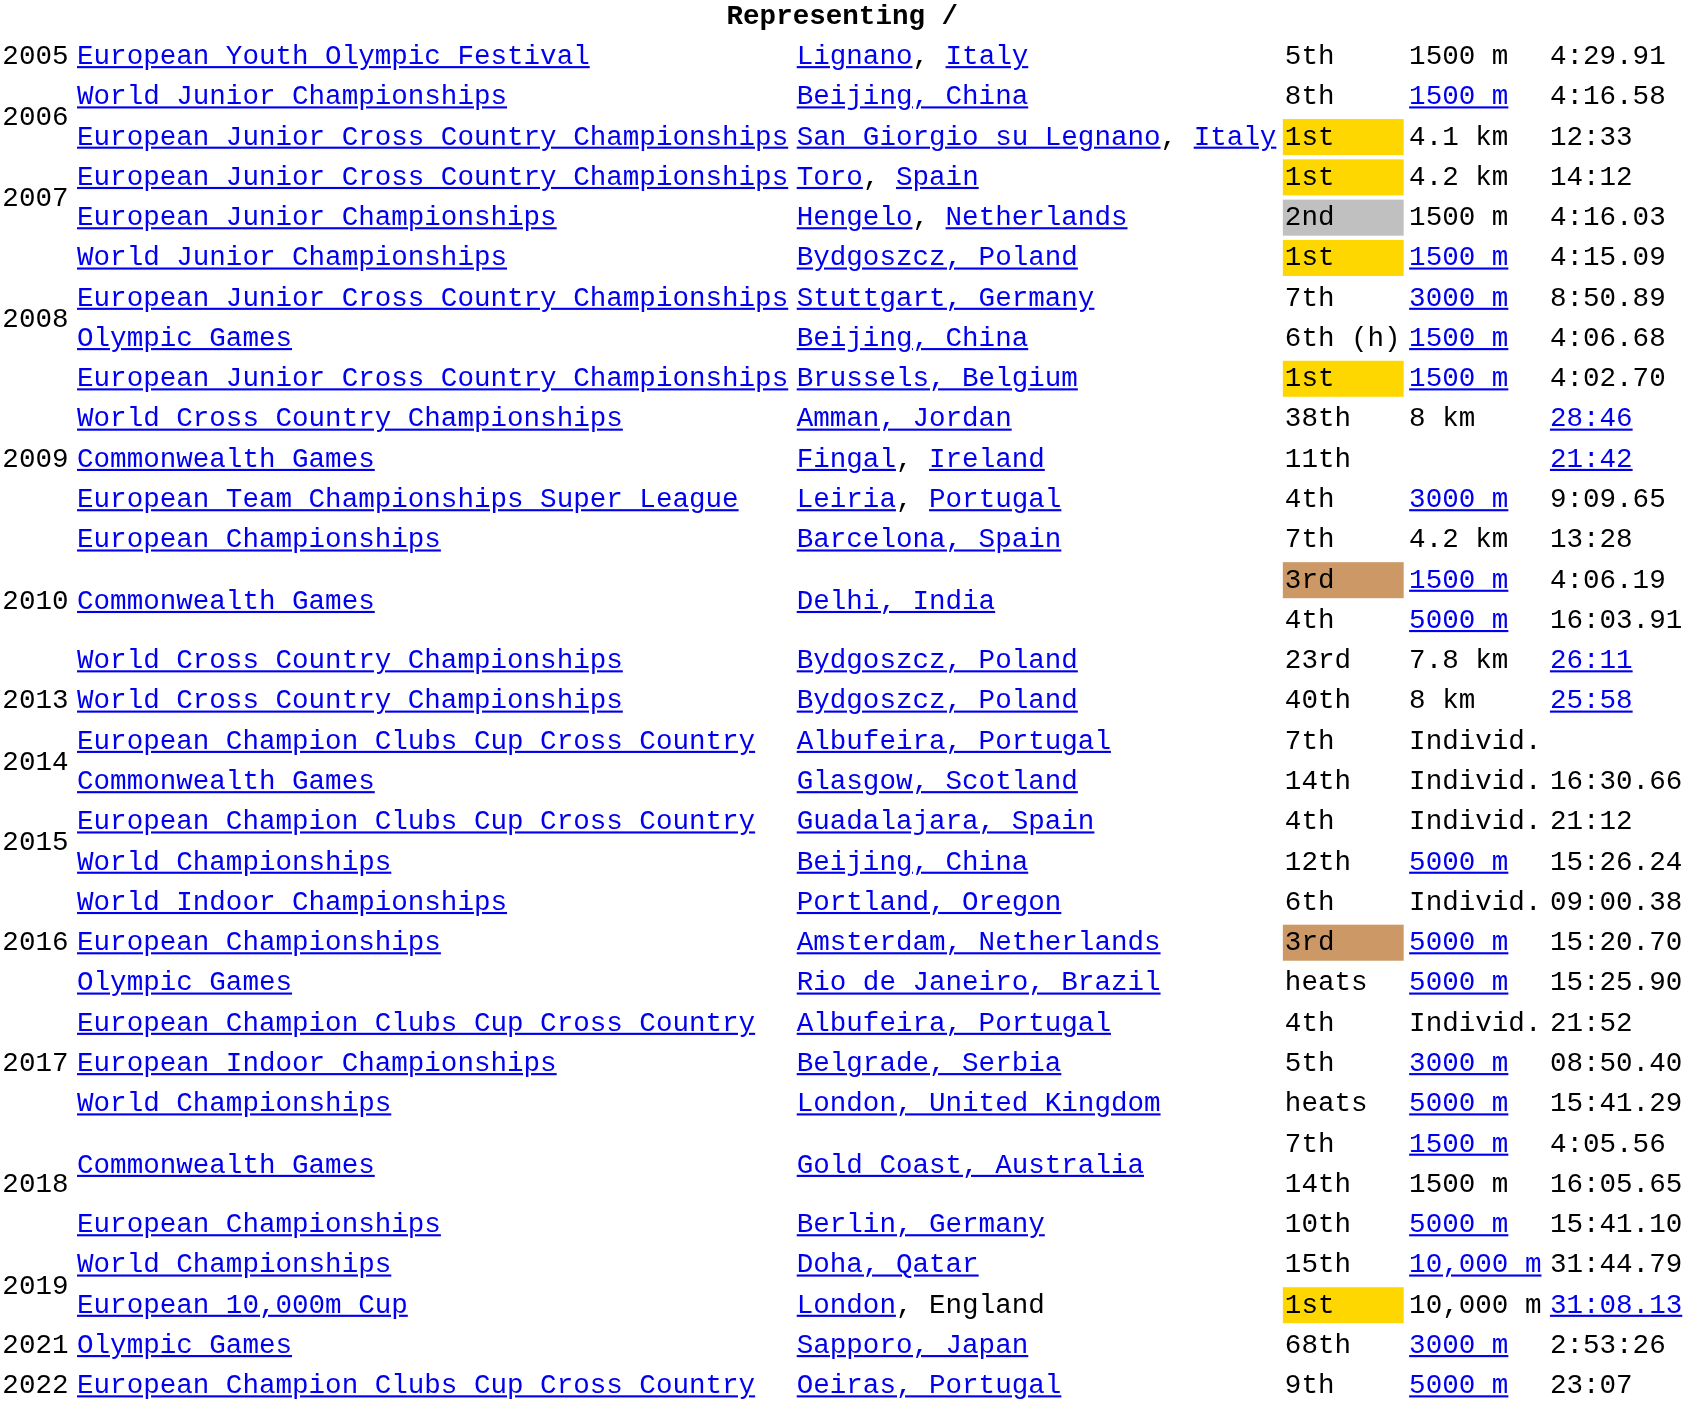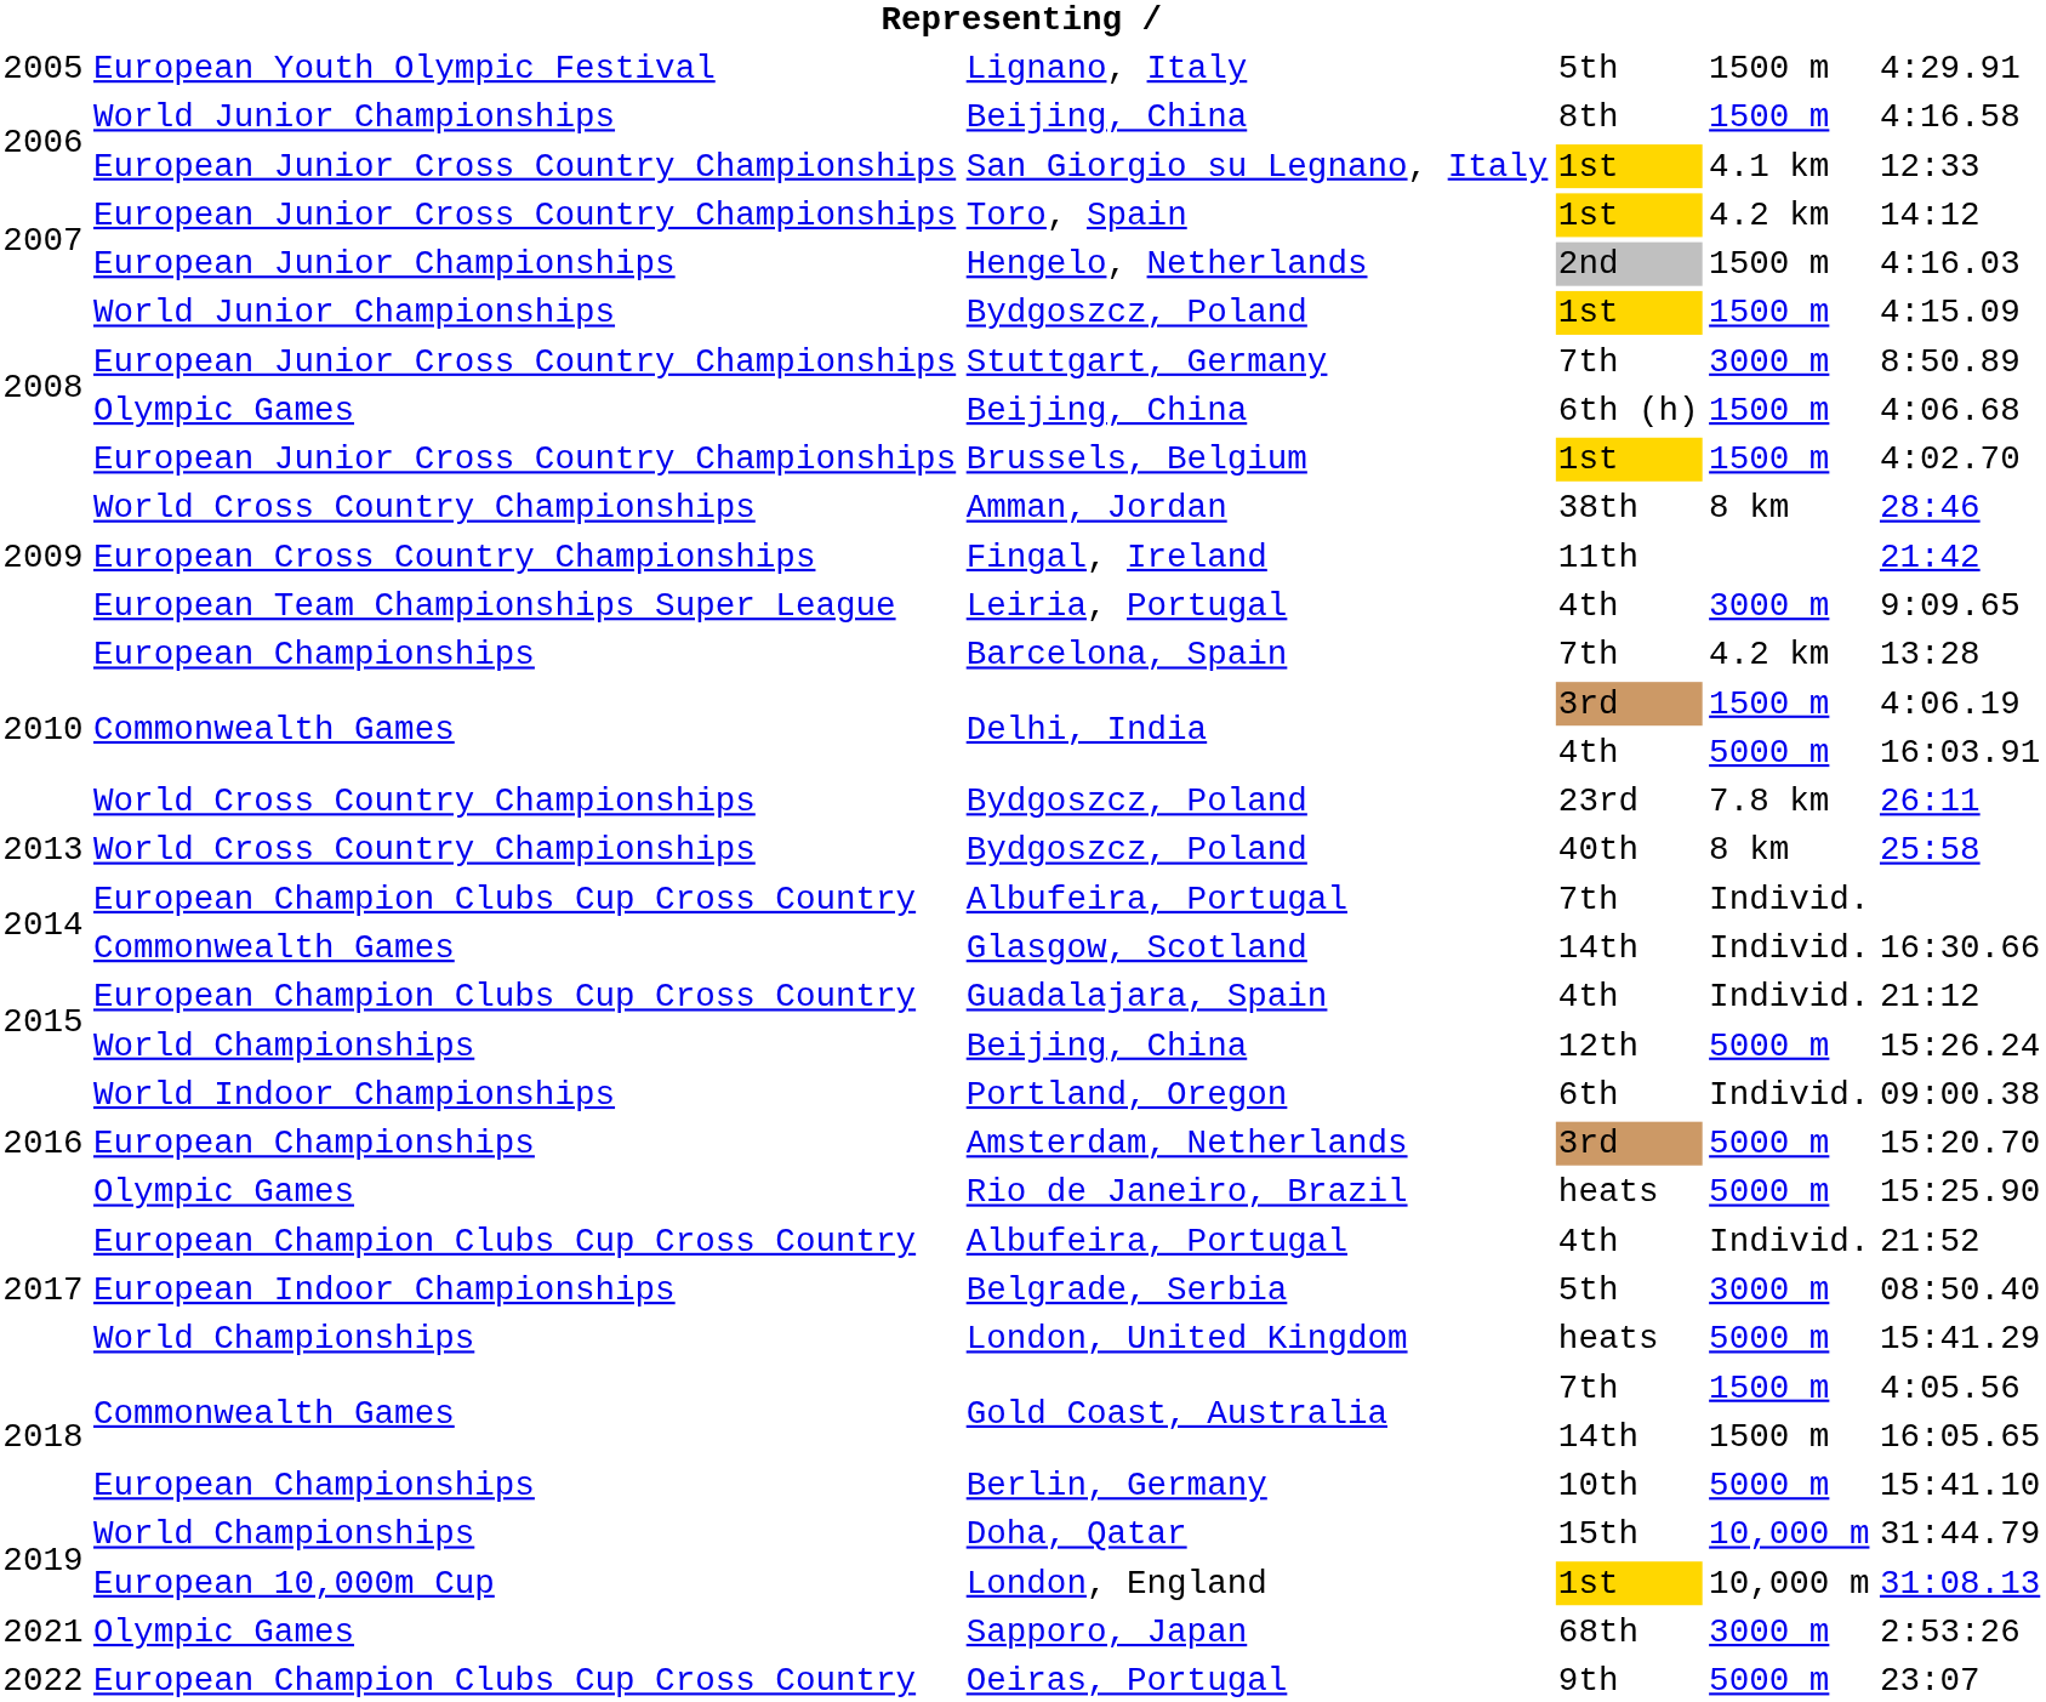Fingal, Ireland | column 2: Commonwealth Games -> European Cross Country Championships
